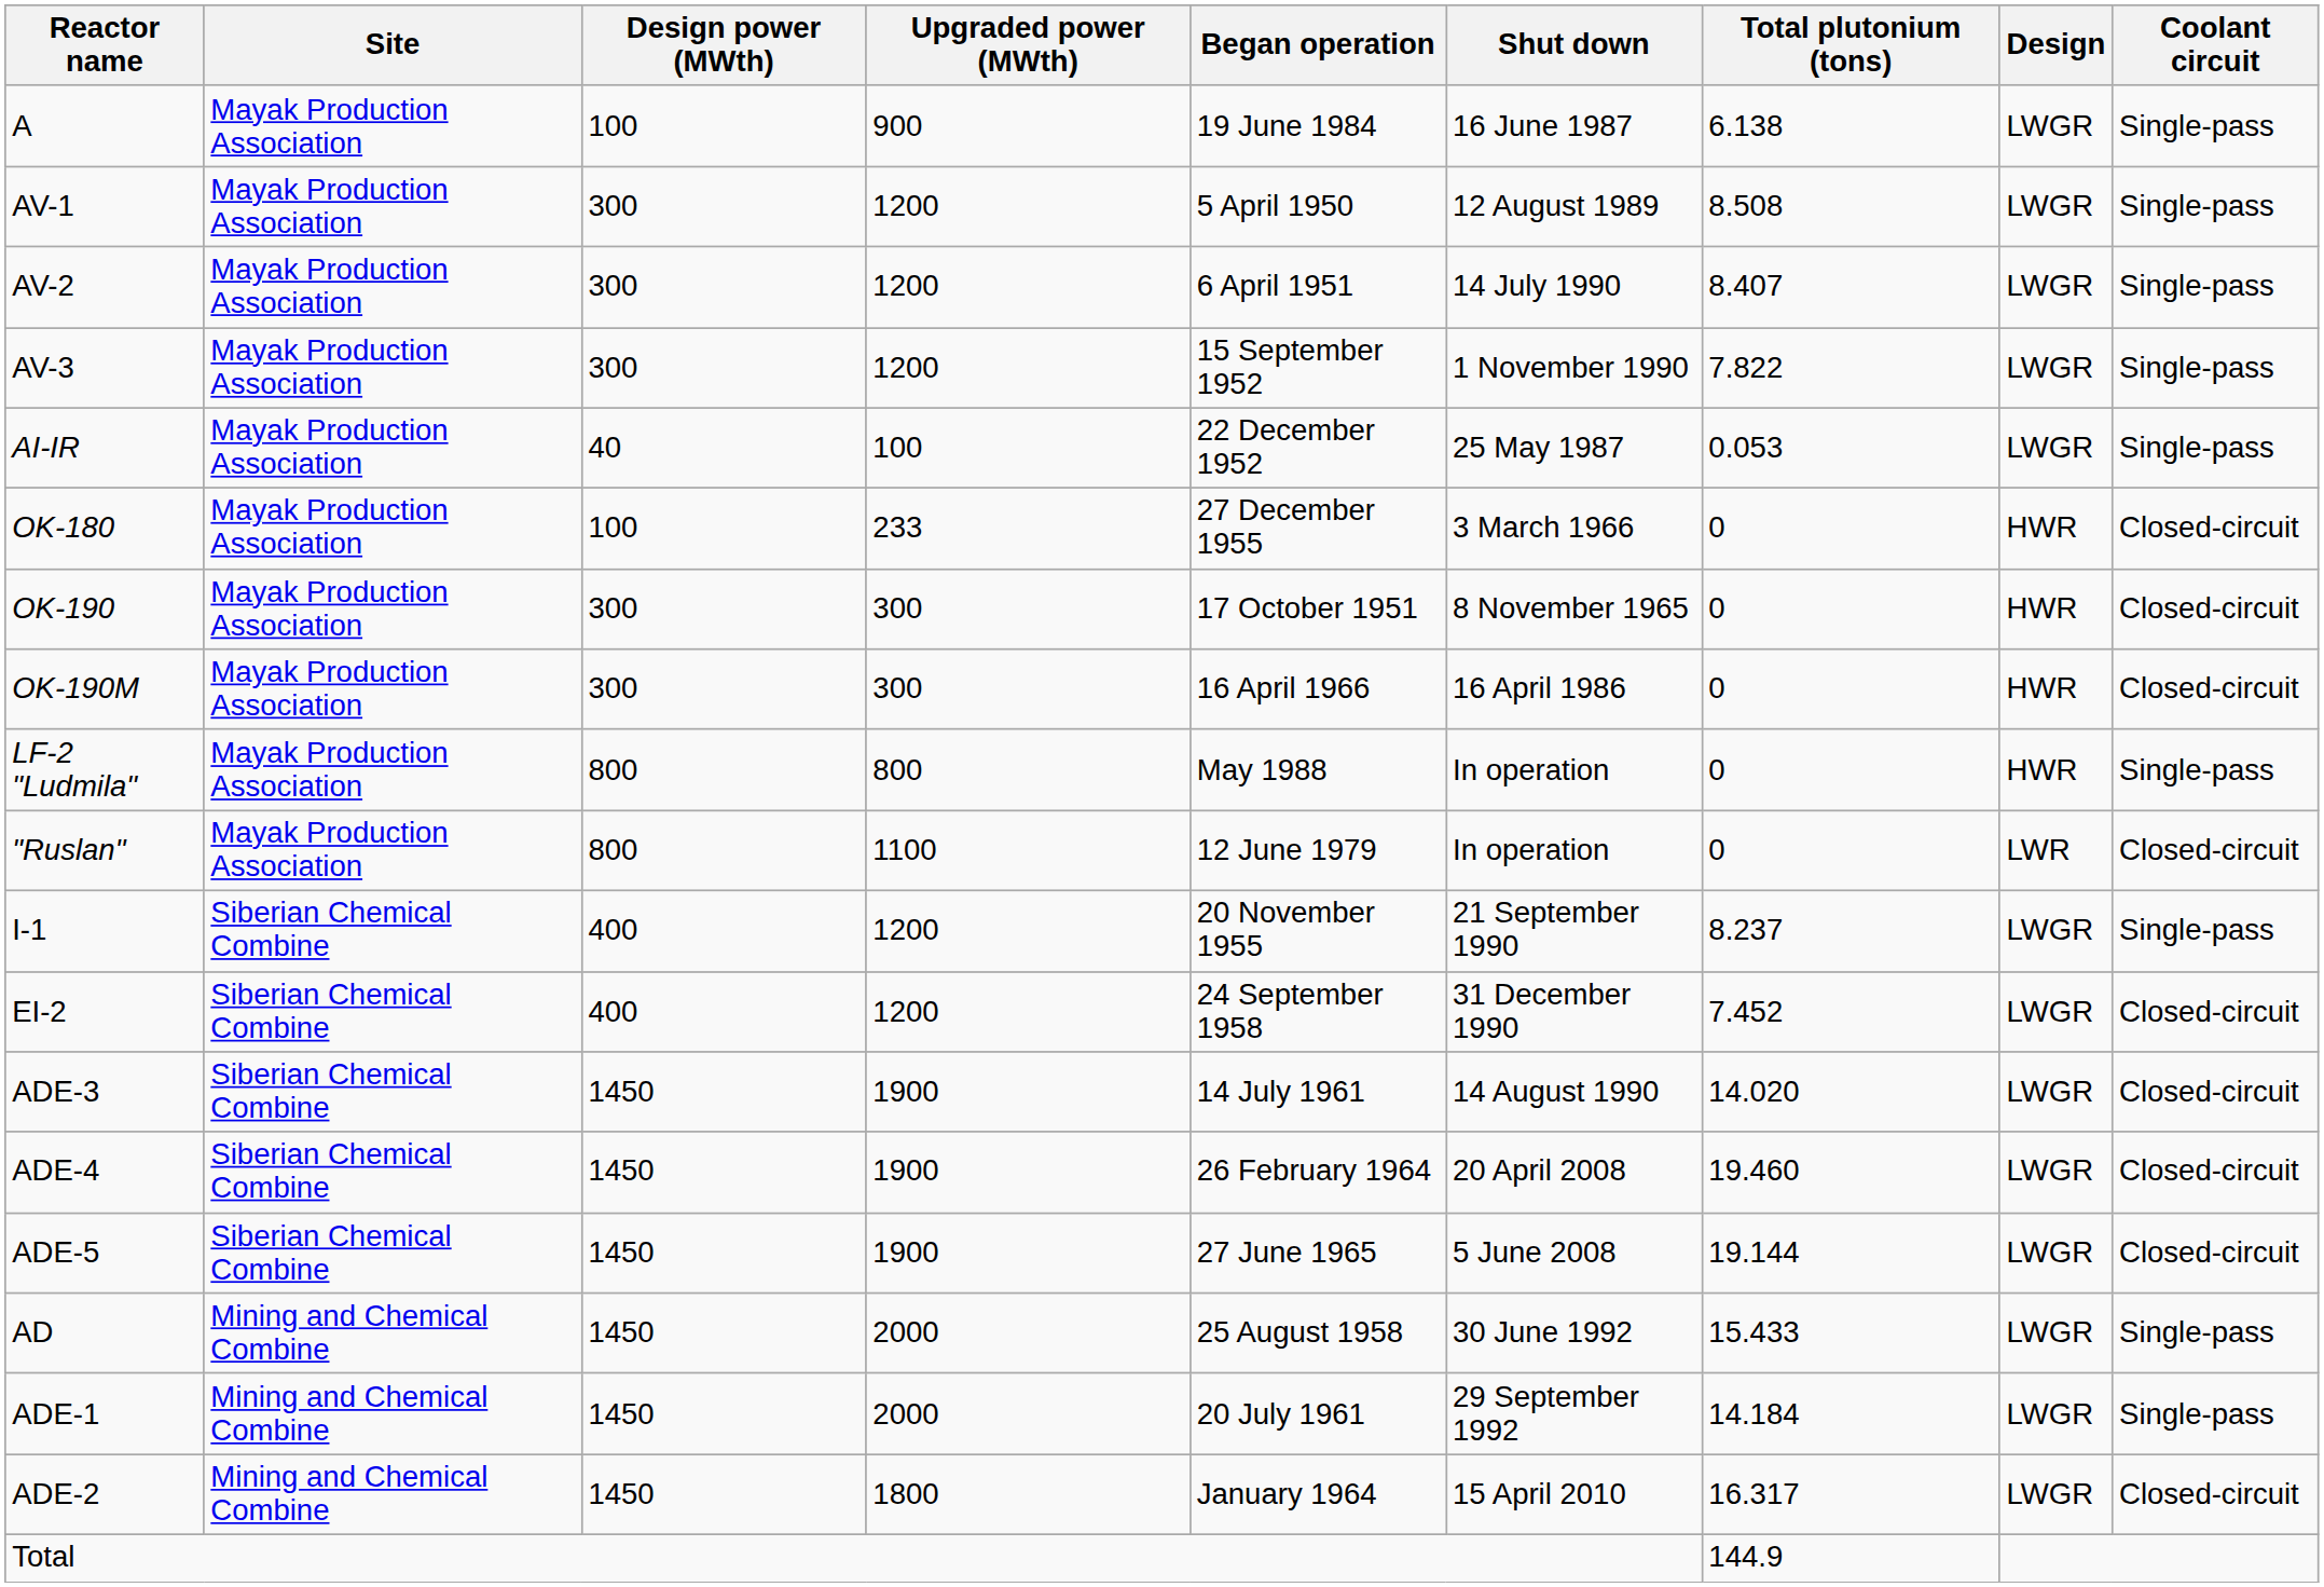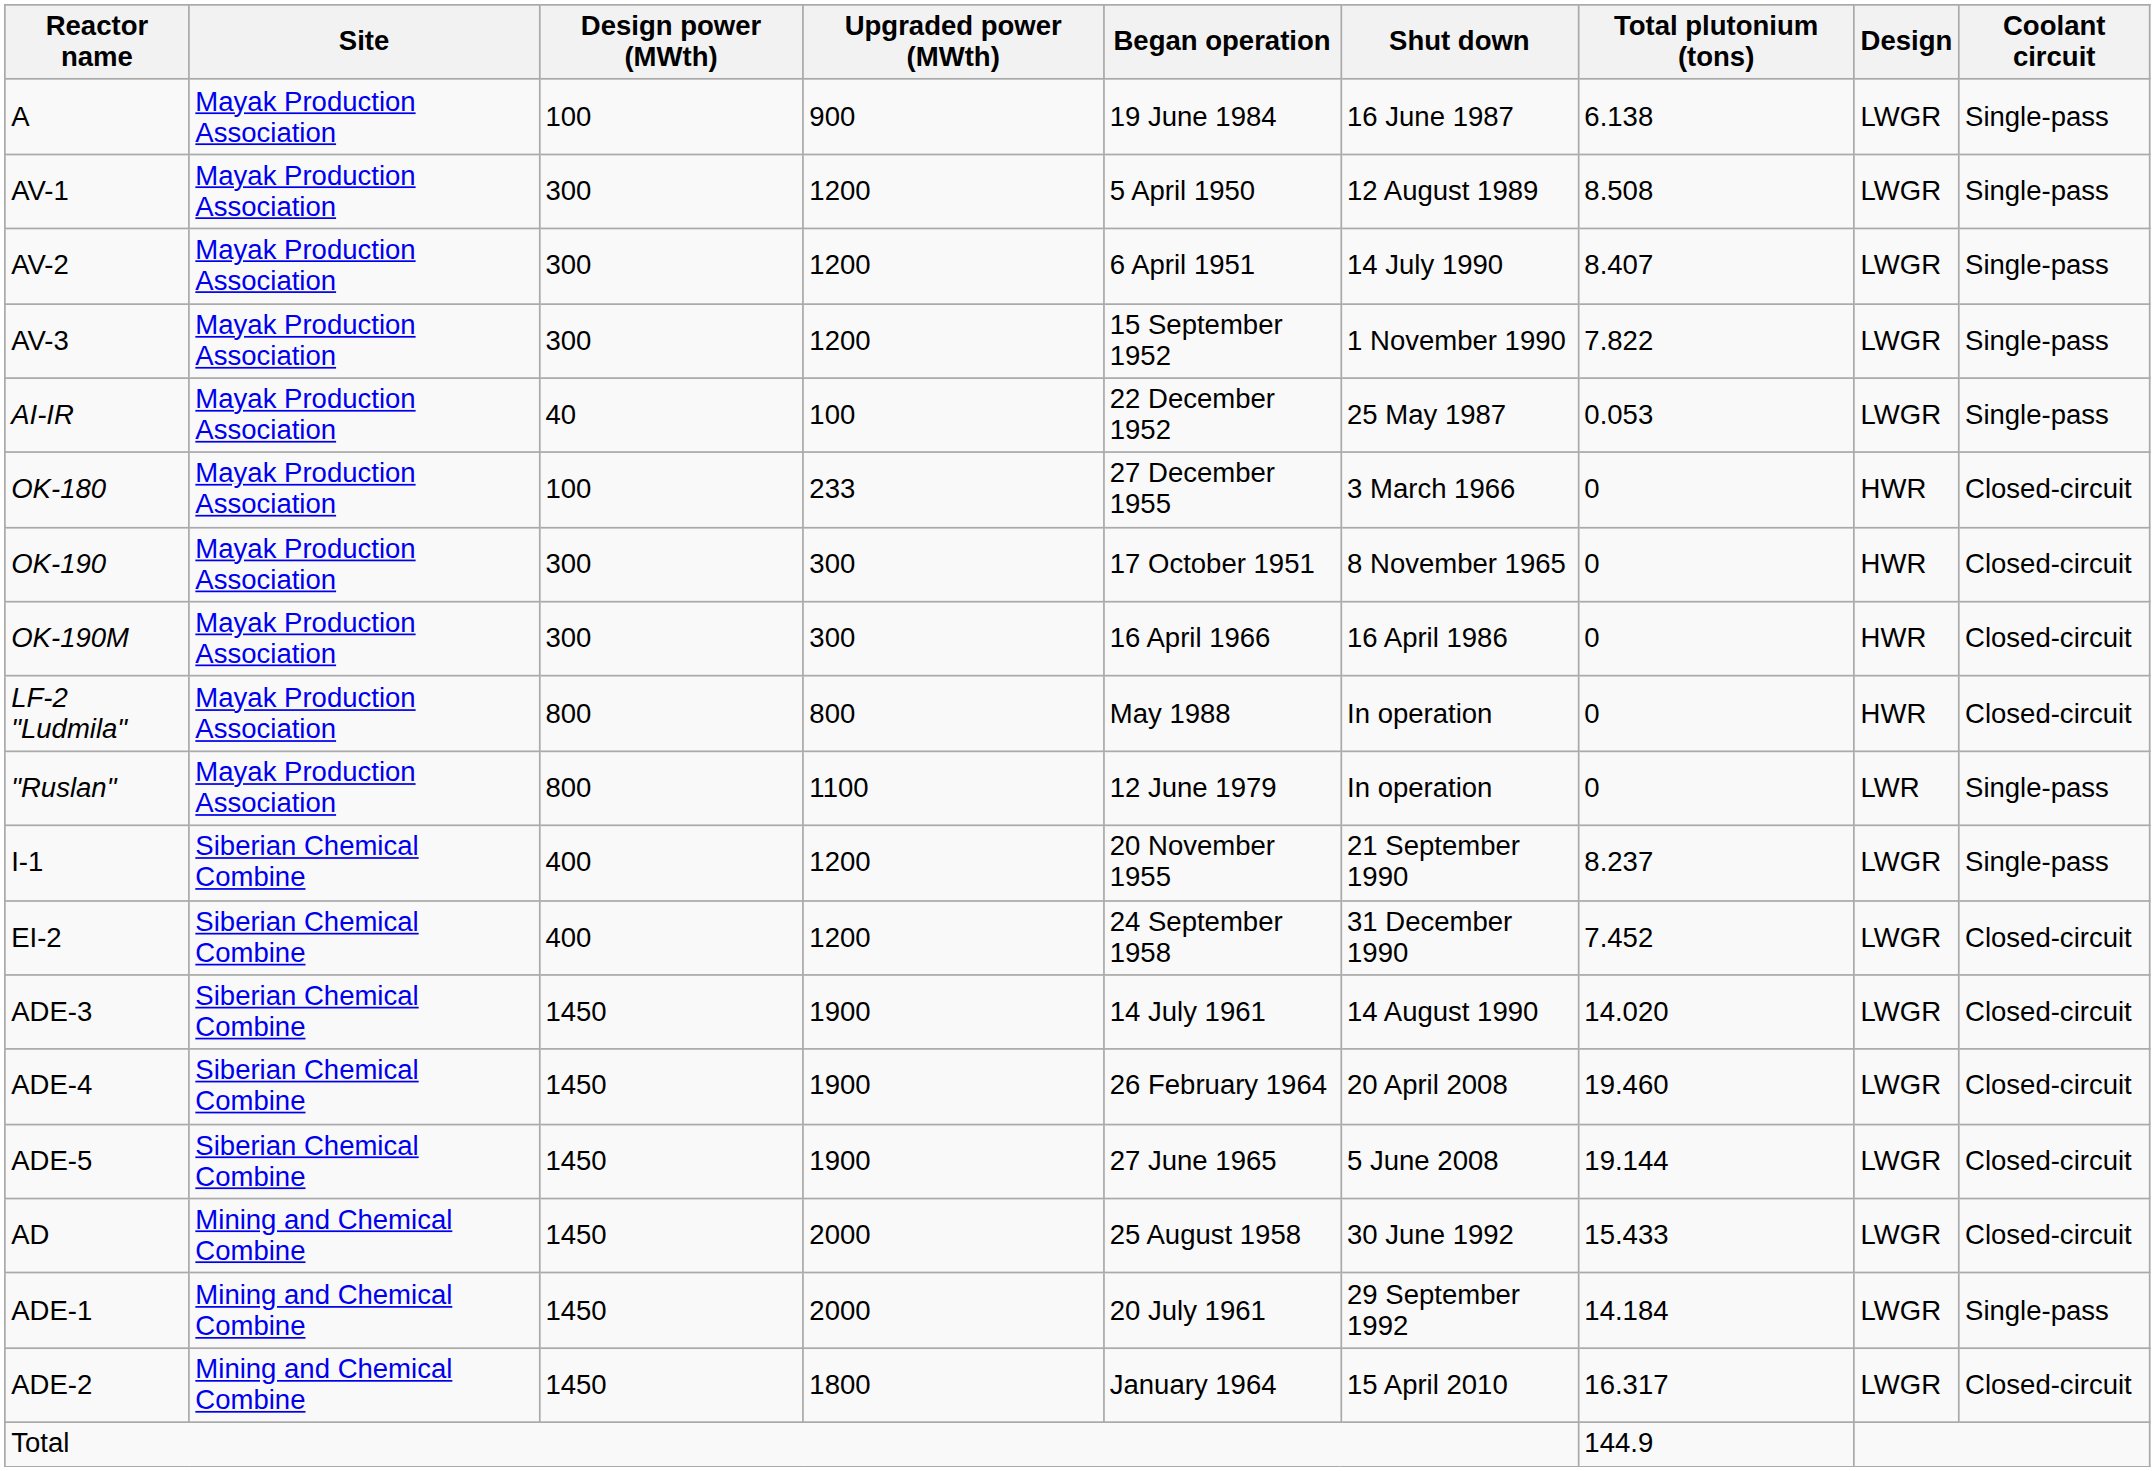LF-2 "Ludmila" | Coolant circuit: Single-pass -> Closed-circuit
"Ruslan" | Coolant circuit: Closed-circuit -> Single-pass
AD | Coolant circuit: Single-pass -> Closed-circuit
